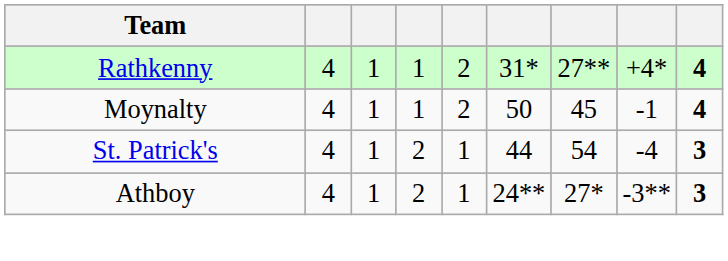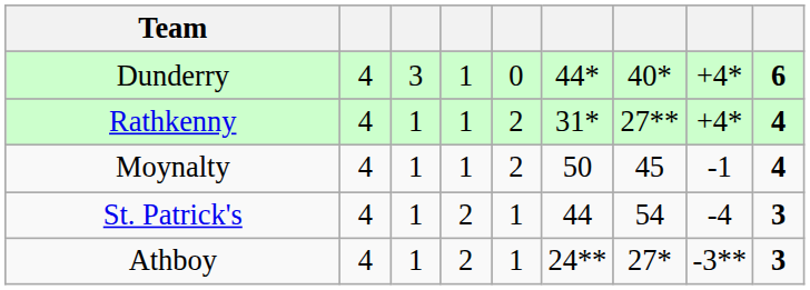+ row: Dunderry | 4 | 3 | 1 | 0 | 44* | 40* | +4* | 6
